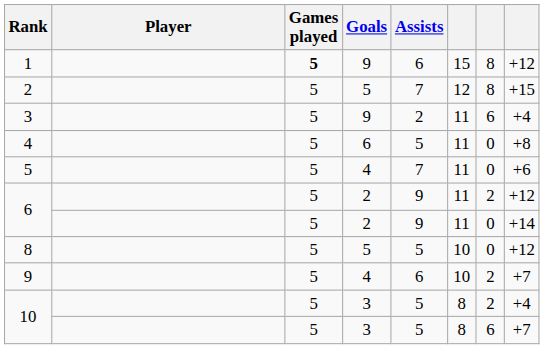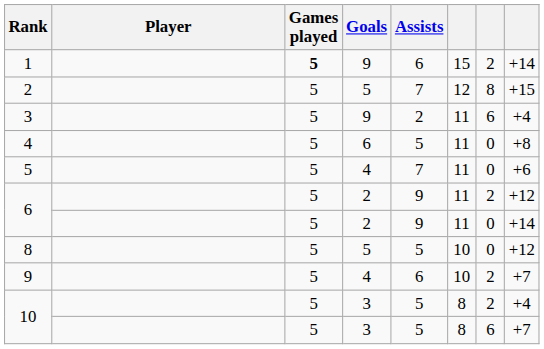1 | column 7: 8 -> 2
1 | column 8: +12 -> +14
